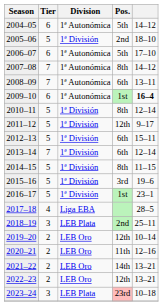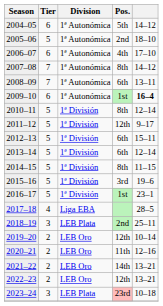2005–06 | Division: 1ª División -> 1ª Autonómica
2006–07 | Pos.: 5th -> 4th
2013–14 | Tier: 7 -> 5
